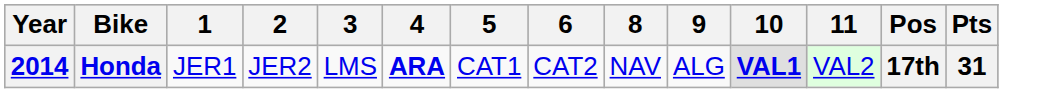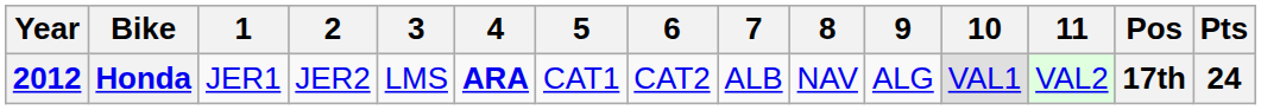+ column: 7 | ALB
Honda | Year: 2014 -> 2012
Honda | 10: bold -> normal
Honda | Pts: 31 -> 24
